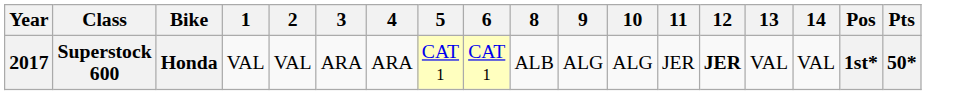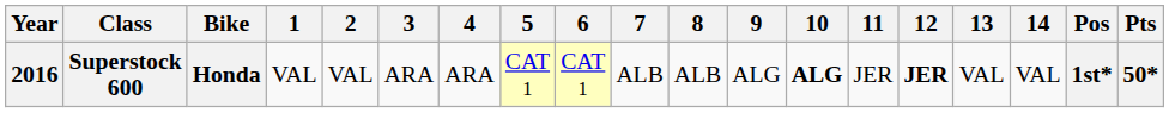+ column: 7 | ALB
Superstock 600 | Year: 2017 -> 2016
Superstock 600 | 10: normal -> bold
